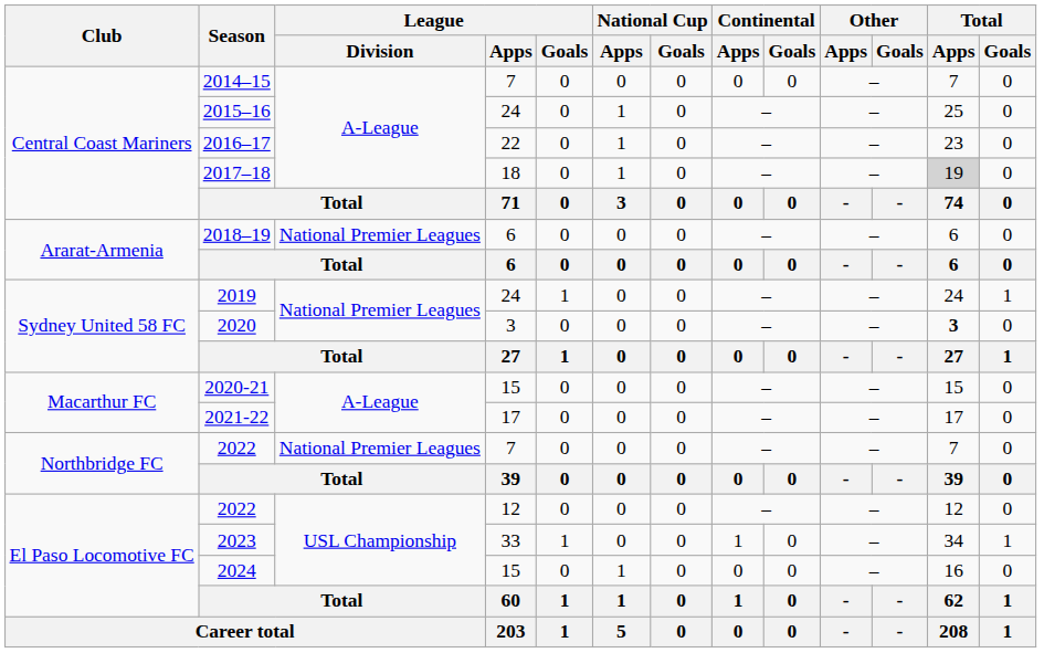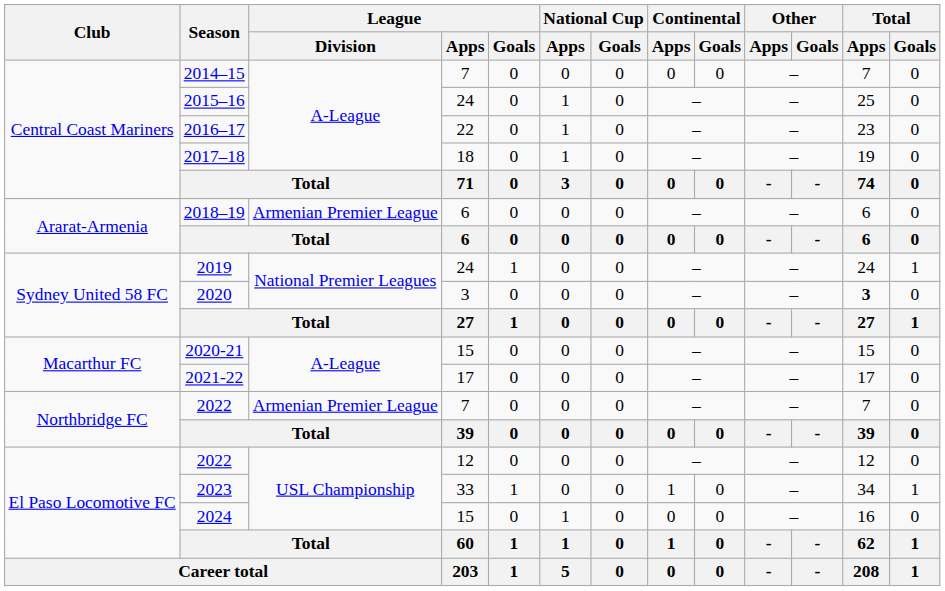2017–18 | Total / Apps: lightgrey background -> no background
2018–19 | League / Division: National Premier Leagues -> Armenian Premier League
2022 / 7 | League / Division: National Premier Leagues -> Armenian Premier League
